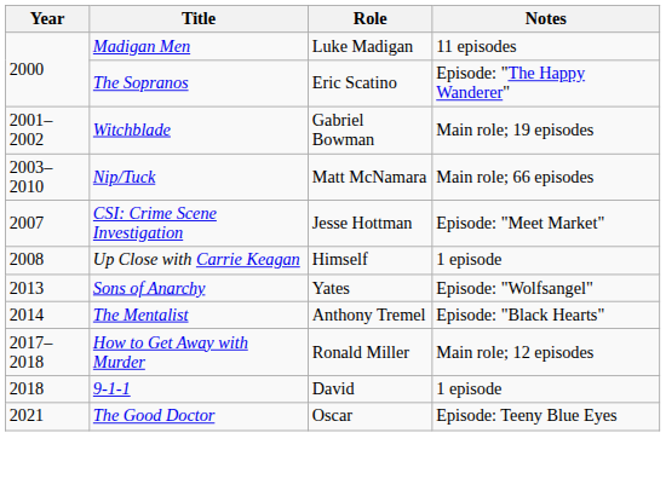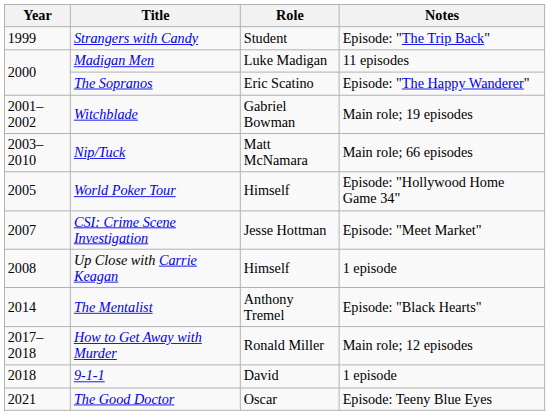+ row: 1999 | Strangers with Candy | Student | Episode: "The Trip Back"
+ row: 2005 | World Poker Tour | Himself | Episode: "Hollywood Home Game 34"
- row: 2013 | Sons of Anarchy | Yates | Episode: "Wolfsangel"
